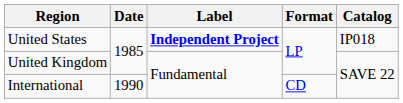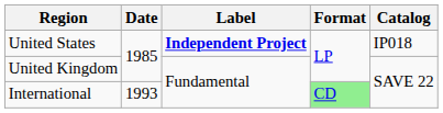International | Date: 1990 -> 1993
International | Format: no background -> lightgreen background
